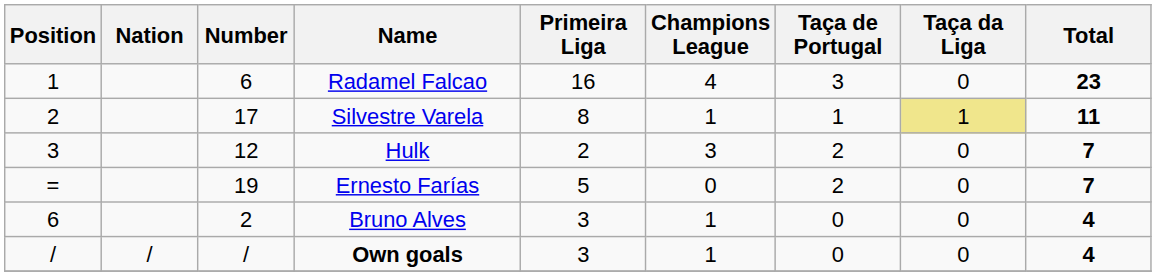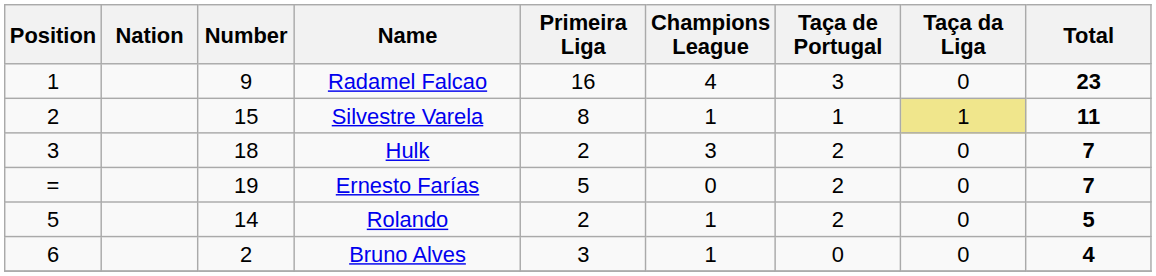Radamel Falcao | Number: 6 -> 9
Silvestre Varela | Number: 17 -> 15
Hulk | Number: 12 -> 18
+ row: 5 | 14 | Rolando | 2 | 1 | 2 | 0 | 5
- row: / | / | / | Own goals | 3 | 1 | 0 | 0 | 4
